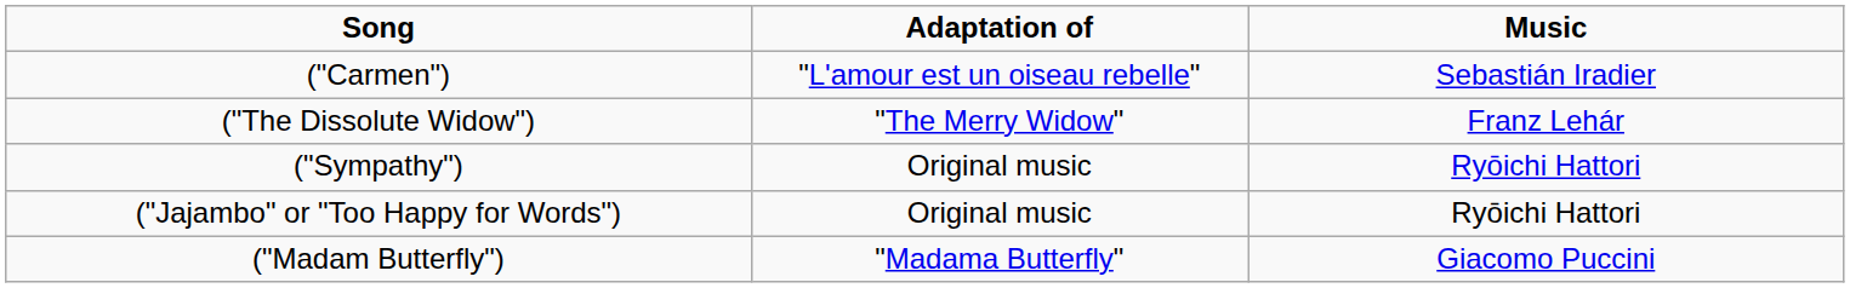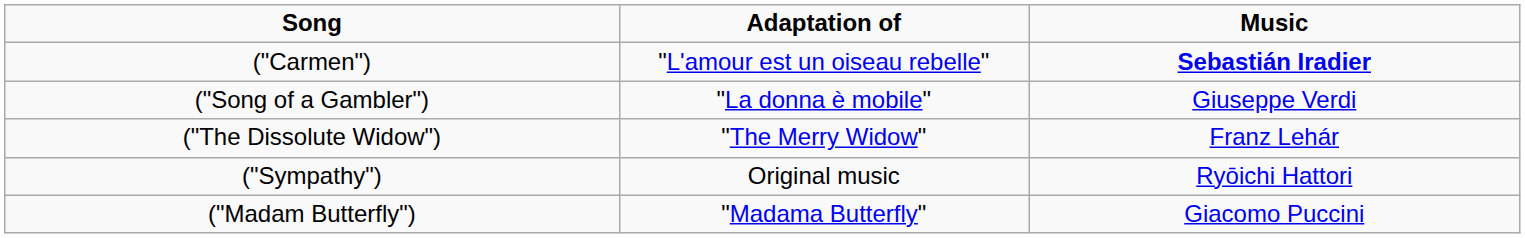("Carmen") | Music: normal -> bold
+ row: ("Song of a Gambler") | "La donna è mobile" | Giuseppe Verdi
- row: ("Jajambo" or "Too Happy for Words") | Original music | Ryōichi Hattori
